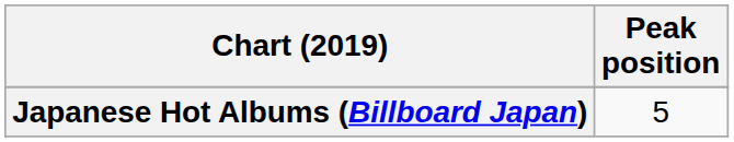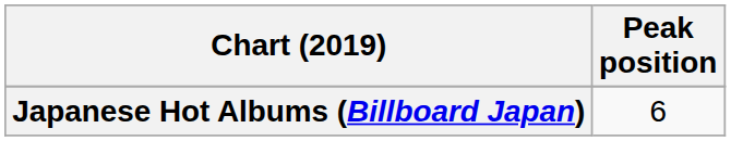Japanese Hot Albums (Billboard Japan) | Peak position: 5 -> 6
